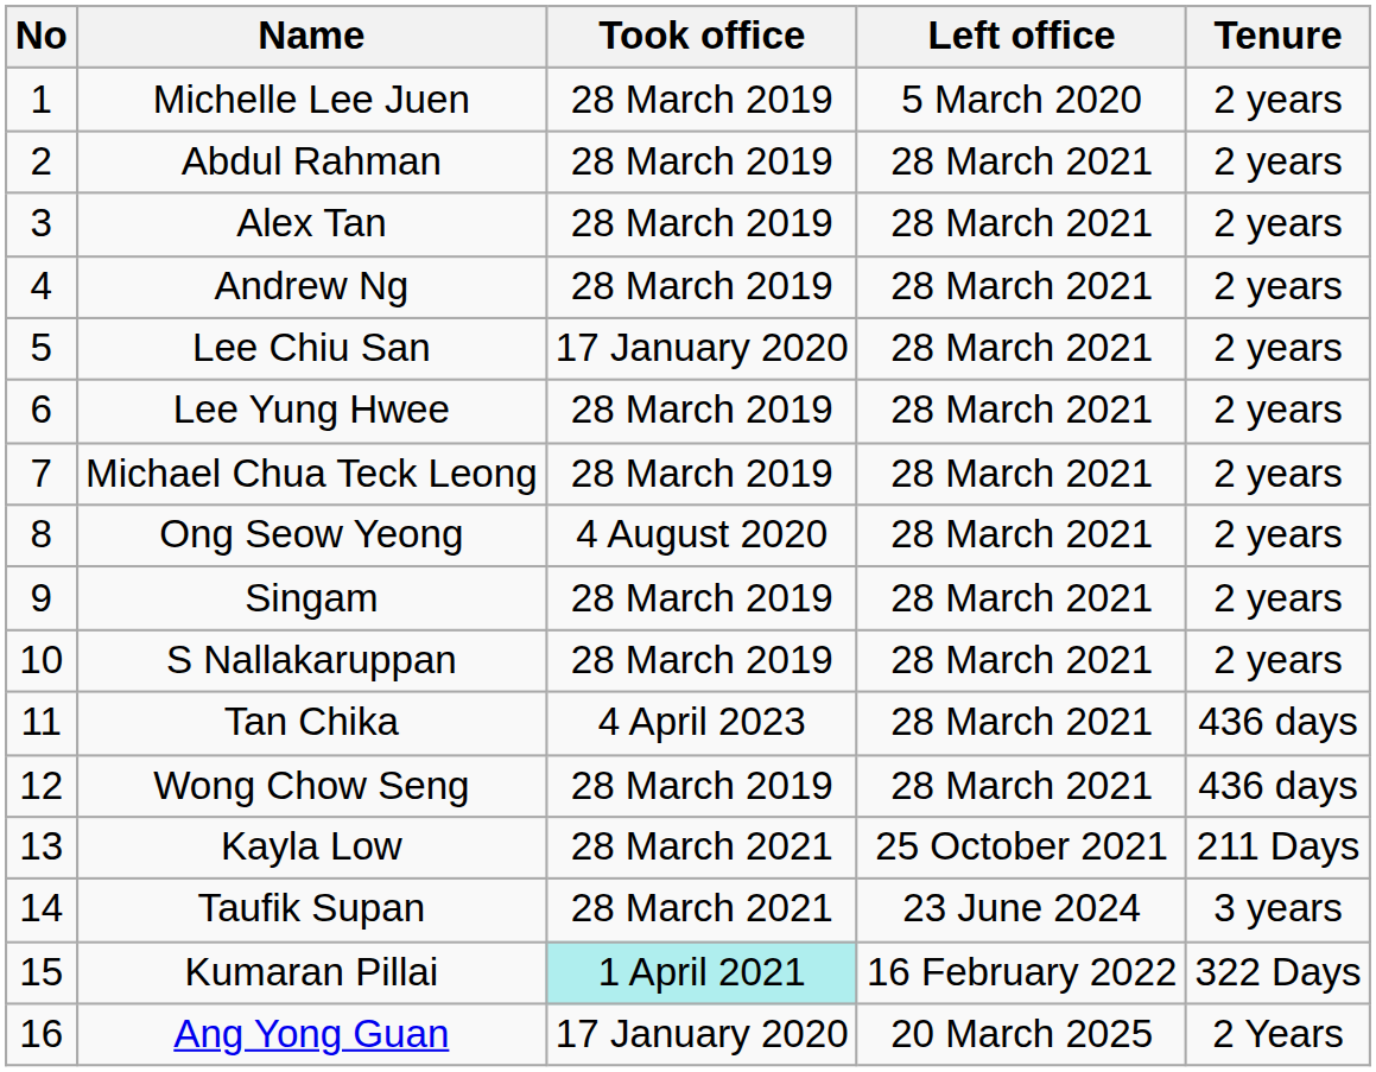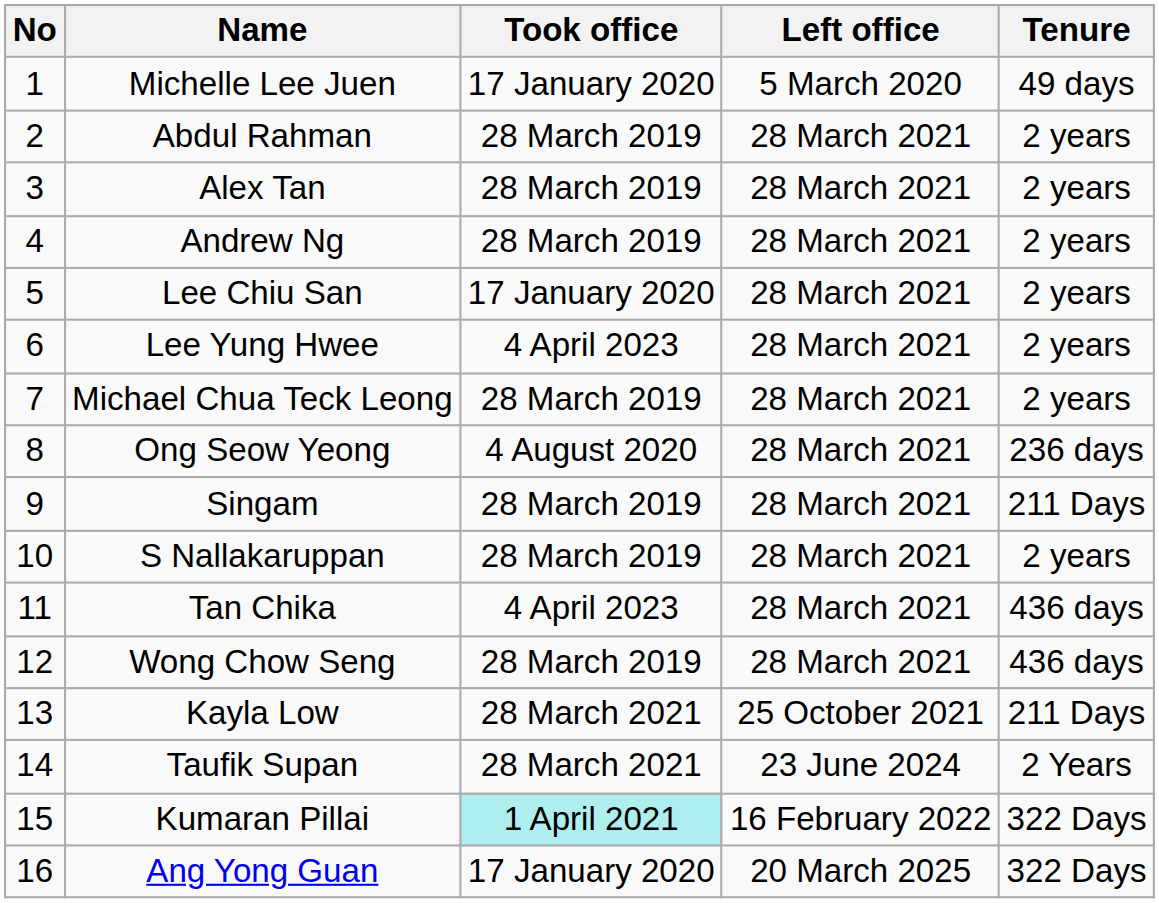Michelle Lee Juen | Took office: 28 March 2019 -> 17 January 2020
Michelle Lee Juen | Tenure: 2 years -> 49 days
Lee Yung Hwee | Took office: 28 March 2019 -> 4 April 2023
Ong Seow Yeong | Tenure: 2 years -> 236 days
Singam | Tenure: 2 years -> 211 Days
Taufik Supan | Tenure: 3 years -> 2 Years
Ang Yong Guan | Tenure: 2 Years -> 322 Days
